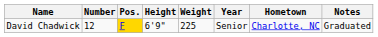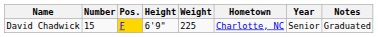columns swapped: Year <-> Hometown
David Chadwick | Number: 12 -> 15
